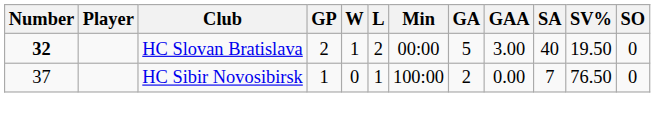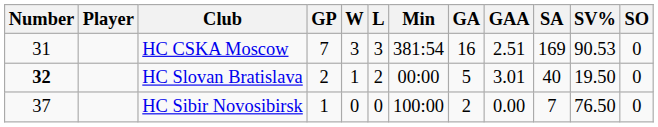+ row: 31 | HC CSKA Moscow | 7 | 3 | 3 | 381:54 | 16 | 2.51 | 169 | 90.53 | 0
HC Slovan Bratislava | GAA: 3.00 -> 3.01
HC Sibir Novosibirsk | L: 1 -> 0
